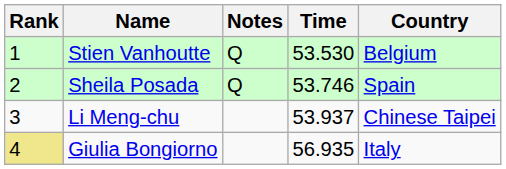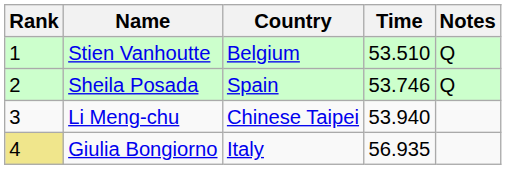columns swapped: Country <-> Notes
Stien Vanhoutte | Time: 53.530 -> 53.510
Li Meng-chu | Time: 53.937 -> 53.940
